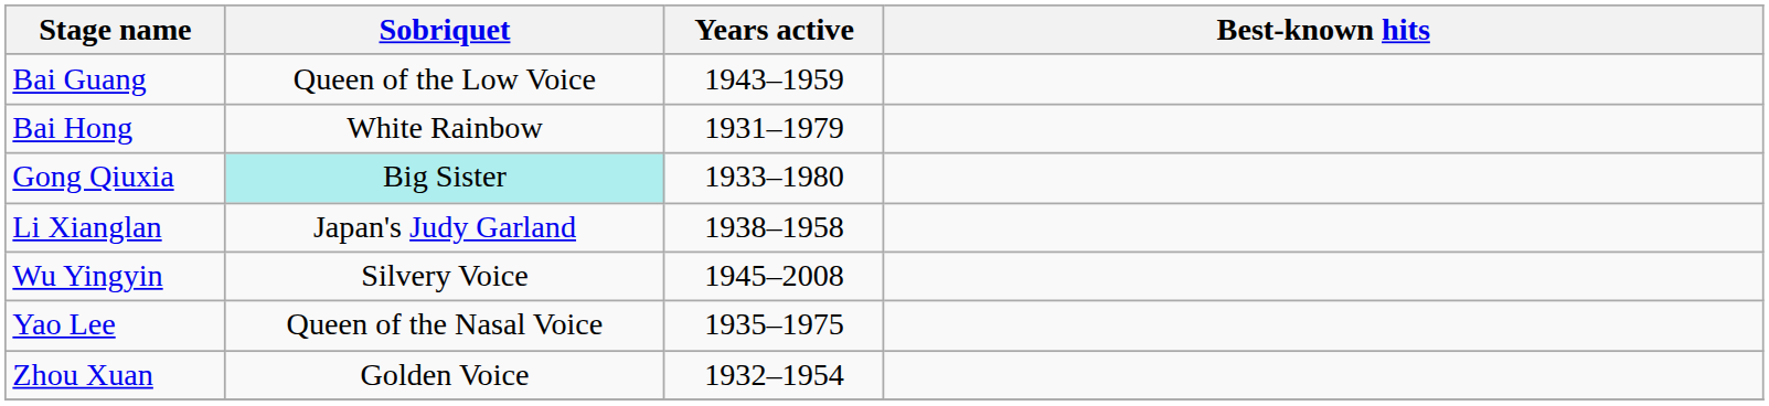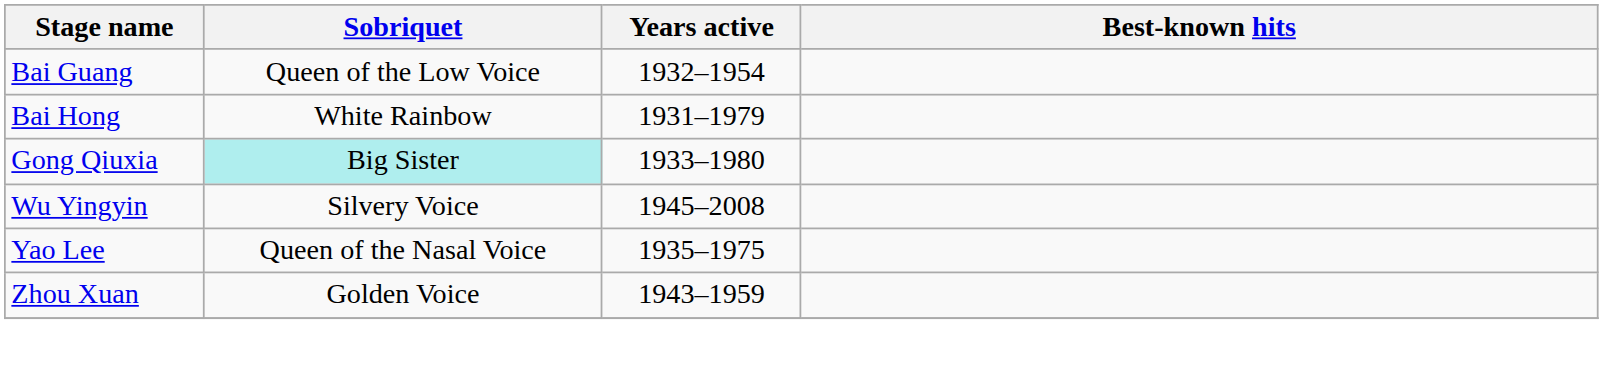Bai Guang | Years active: 1943–1959 -> 1932–1954
- row: Li Xianglan | Japan's Judy Garland | 1938–1958
Zhou Xuan | Years active: 1932–1954 -> 1943–1959
